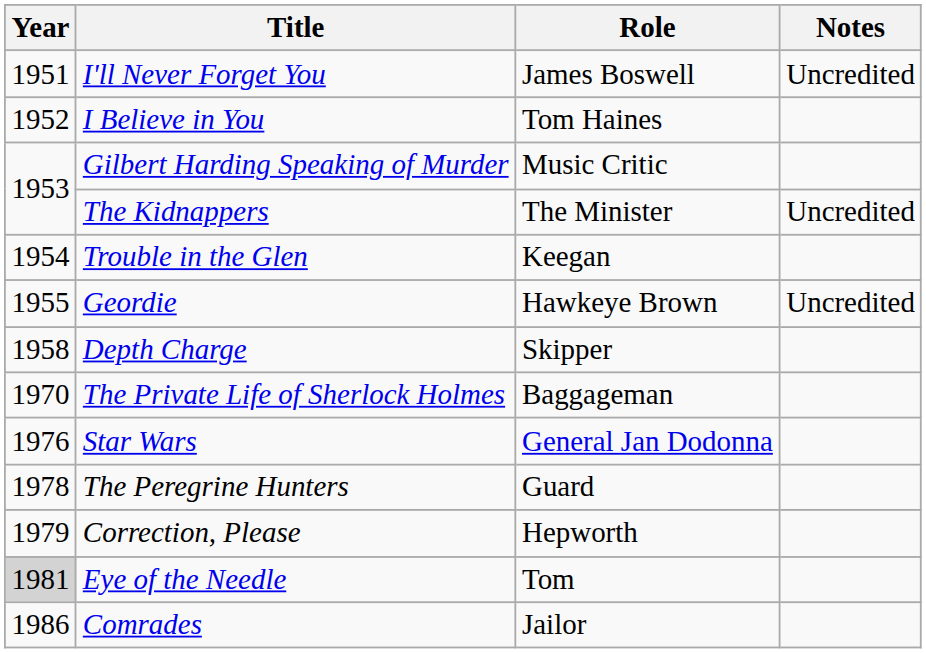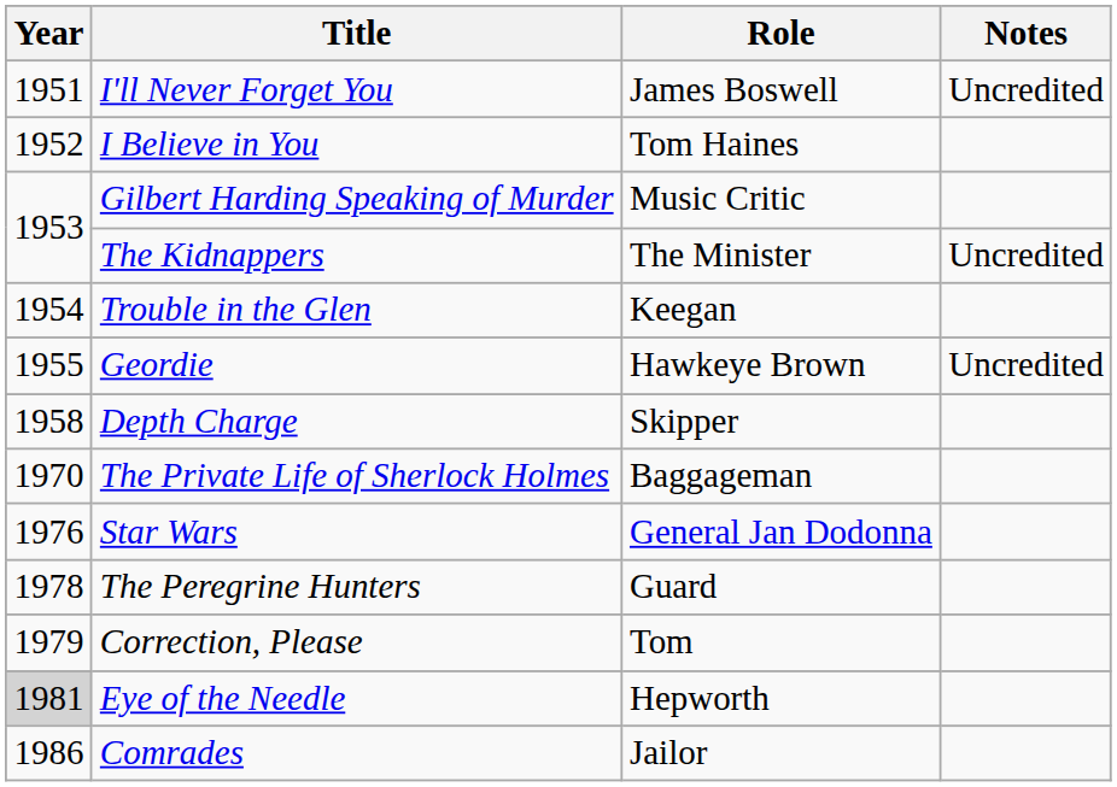Correction, Please | Role: Hepworth -> Tom
Eye of the Needle | Role: Tom -> Hepworth
